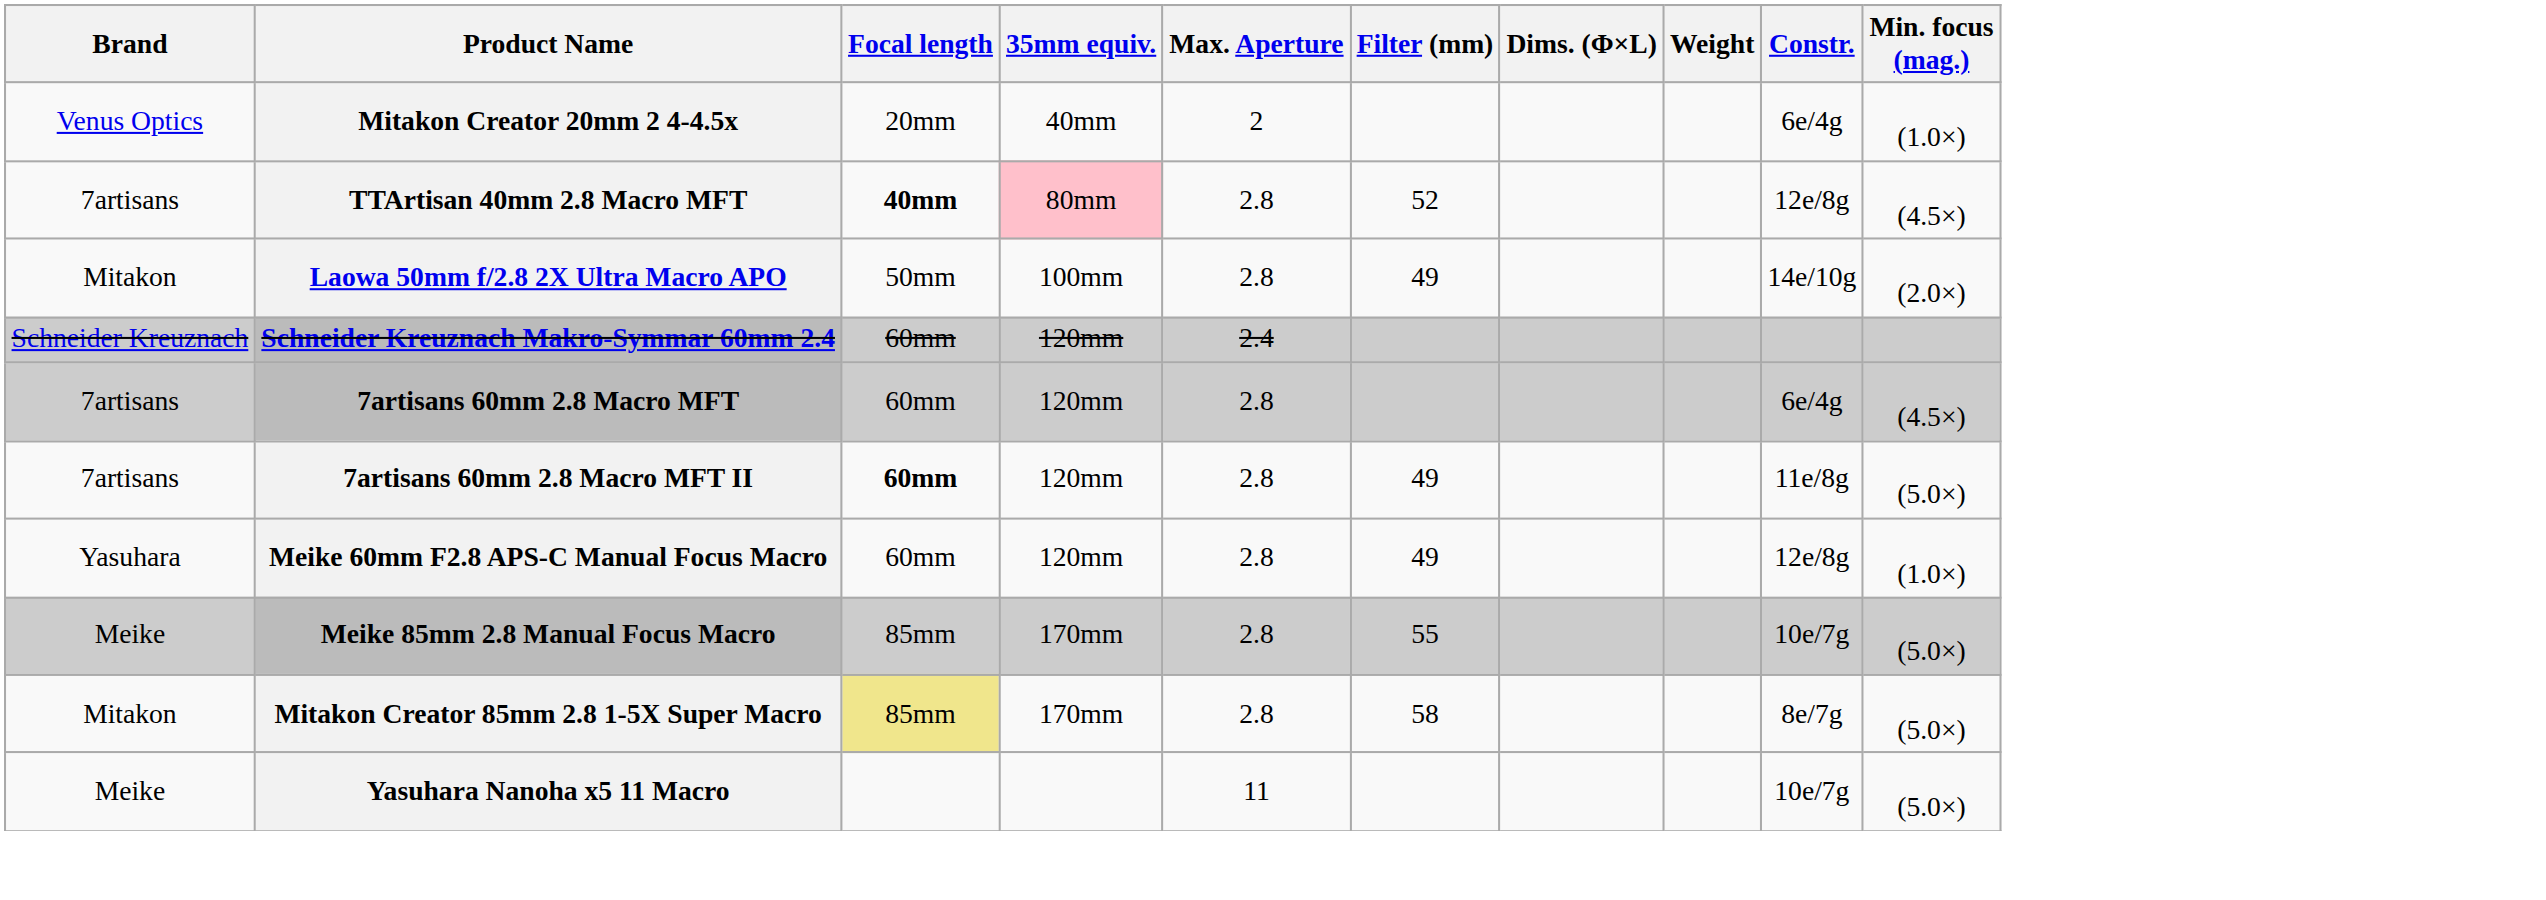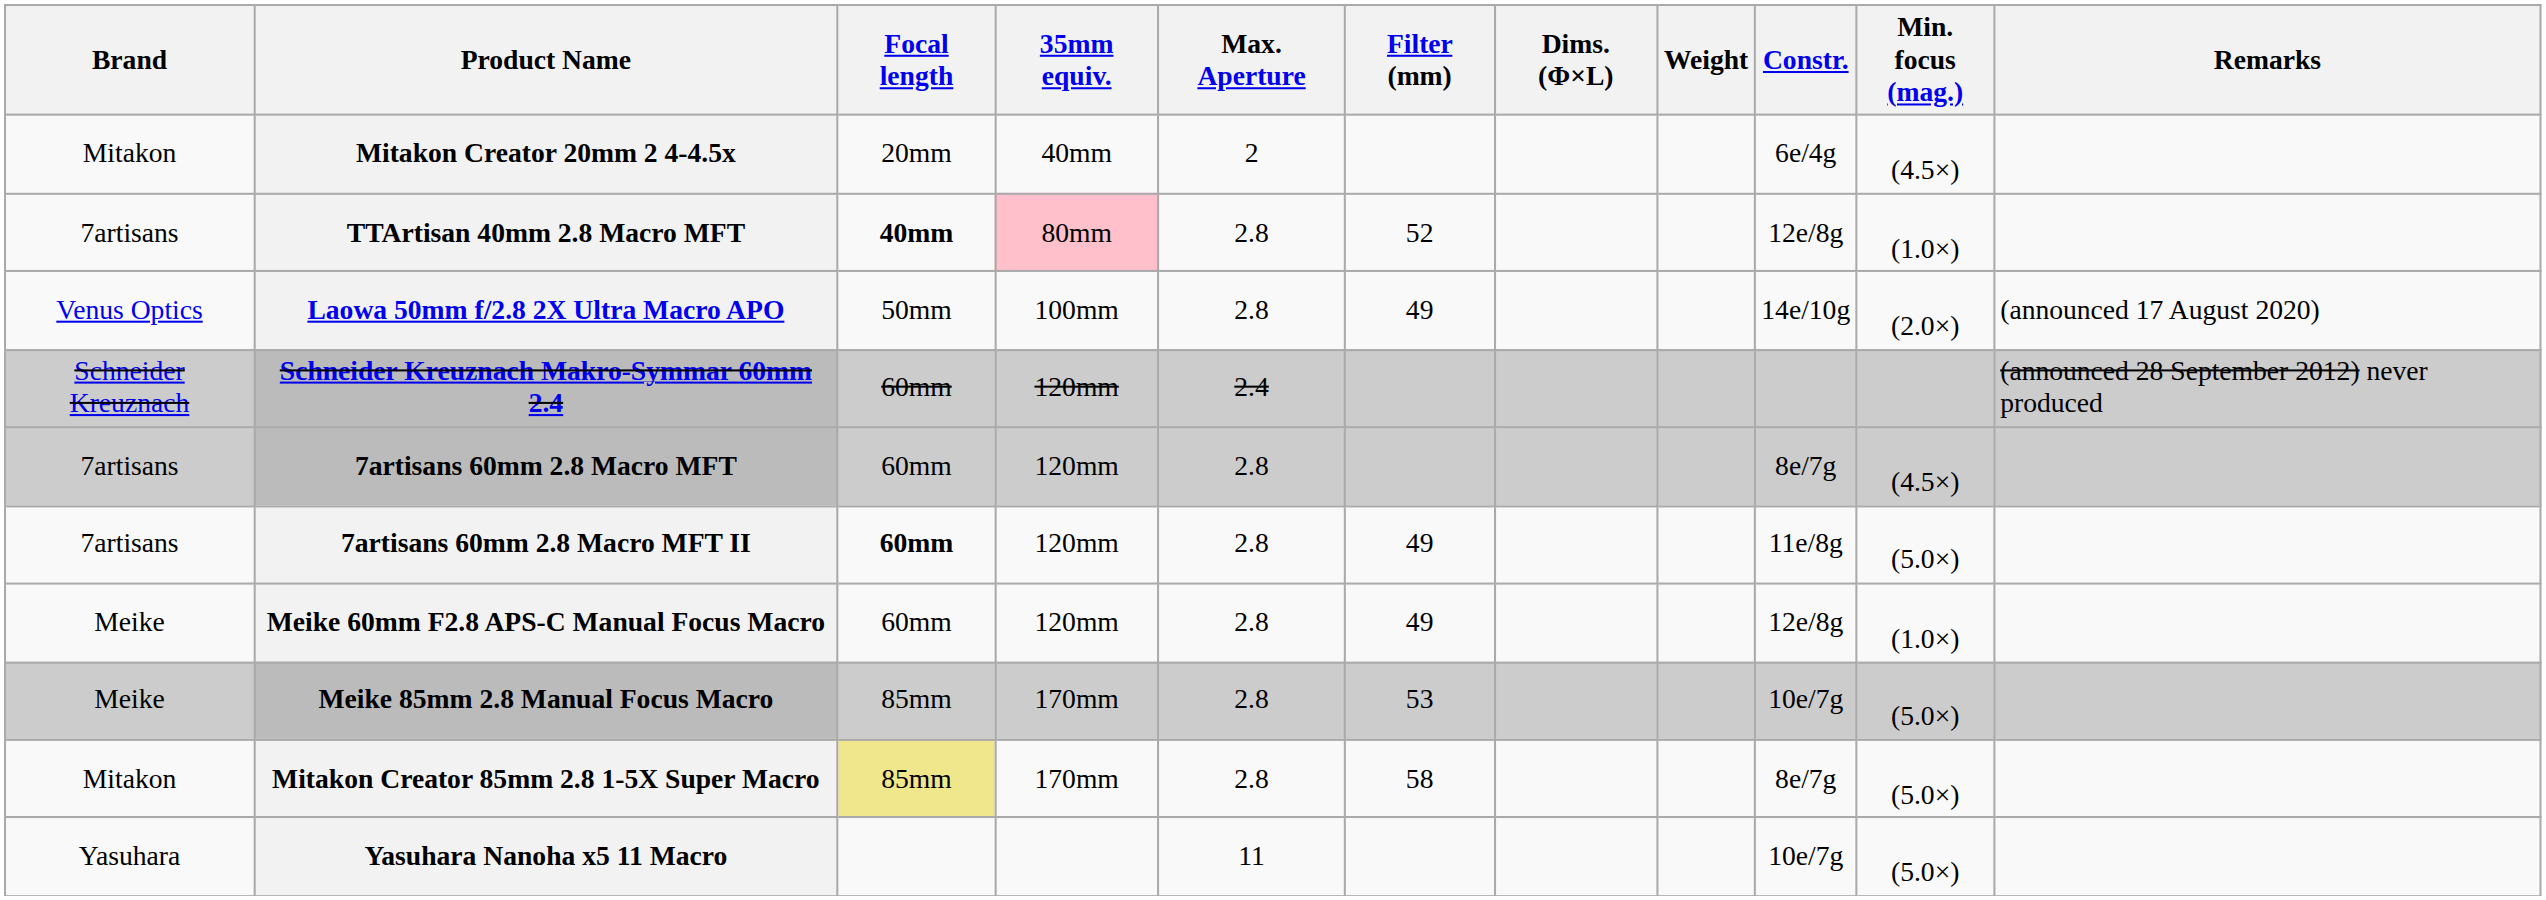+ column: Remarks | (announced 17 August 2020) | (announced 28 September 2012) never produced
Mitakon Creator 20mm 2 4-4.5x | Brand: Venus Optics -> Mitakon
Mitakon Creator 20mm 2 4-4.5x | Min. focus (mag.): (1.0×) -> (4.5×)
TTArtisan 40mm 2.8 Macro MFT | Min. focus (mag.): (4.5×) -> (1.0×)
Laowa 50mm f/2.8 2X Ultra Macro APO | Brand: Mitakon -> Venus Optics
7artisans 60mm 2.8 Macro MFT | Constr.: 6e/4g -> 8e/7g
Meike 60mm F2.8 APS-C Manual Focus Macro | Brand: Yasuhara -> Meike
Meike 85mm 2.8 Manual Focus Macro | Filter (mm): 55 -> 53
Yasuhara Nanoha x5 11 Macro | Brand: Meike -> Yasuhara
